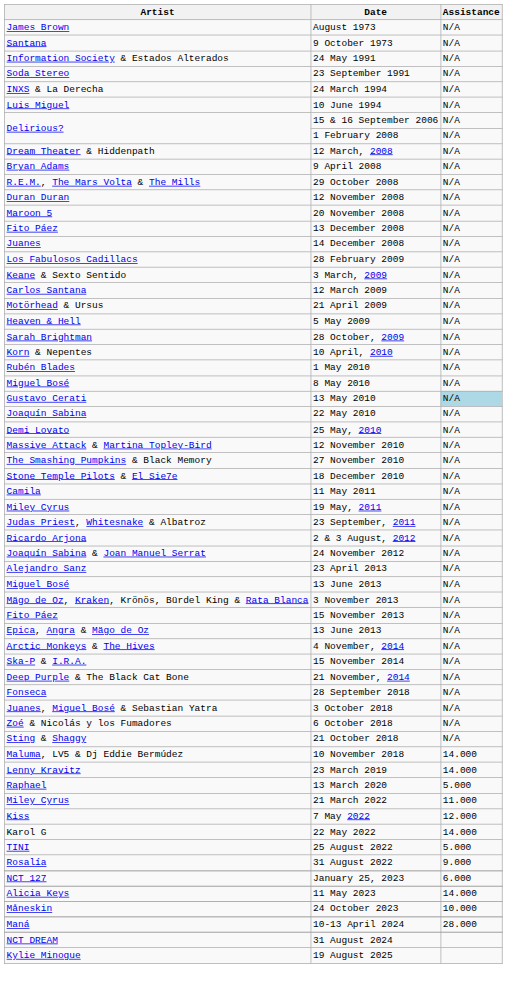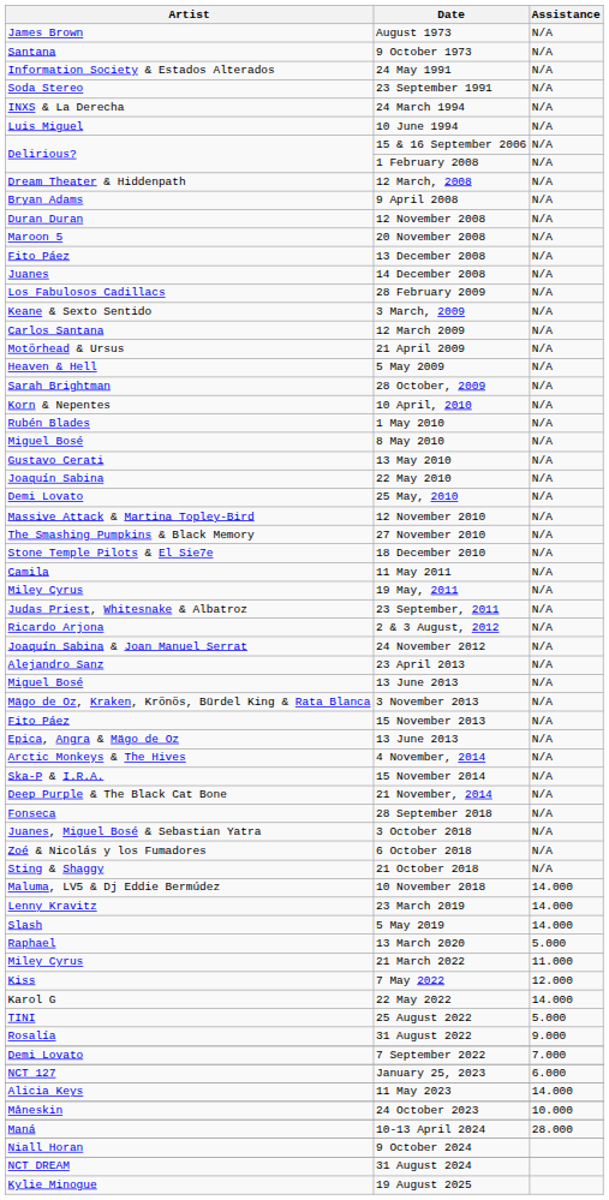- row: R.E.M., The Mars Volta & The Mills | 29 October 2008 | N/A
13 May 2010 | Assistance: lightblue background -> no background
+ row: Slash | 5 May 2019 | 14.000
+ row: Demi Lovato | 7 September 2022 | 7.000
+ row: Niall Horan | 9 October 2024
